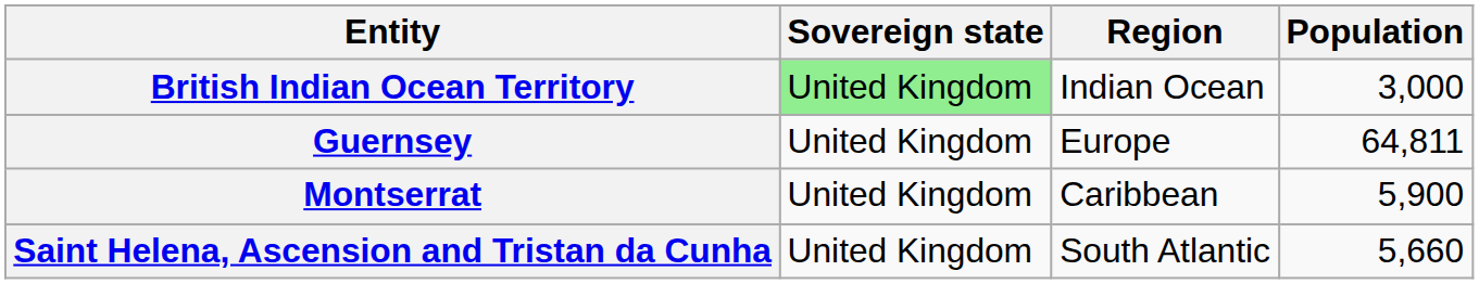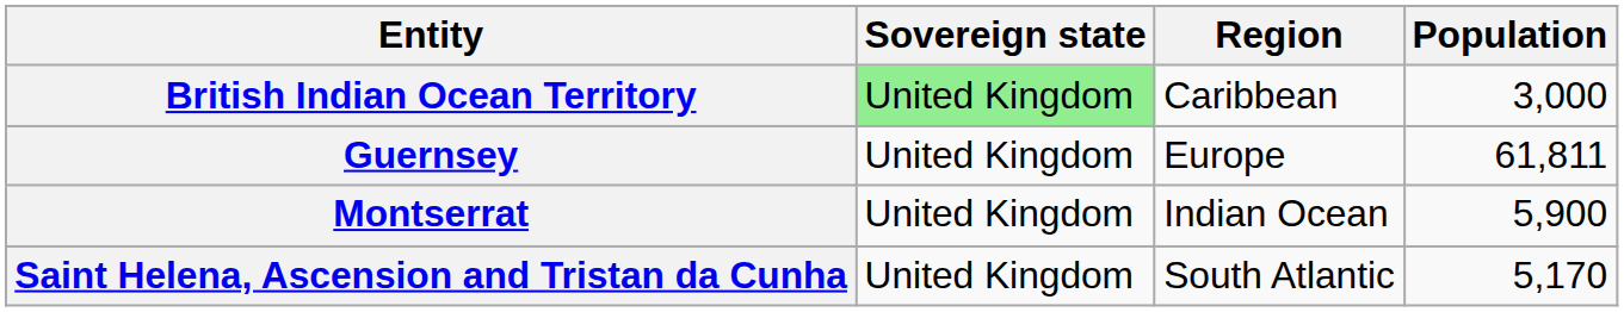British Indian Ocean Territory | Region: Indian Ocean -> Caribbean
Guernsey | Population: 64,811 -> 61,811
Montserrat | Region: Caribbean -> Indian Ocean
Saint Helena, Ascension and Tristan da Cunha | Population: 5,660 -> 5,170
